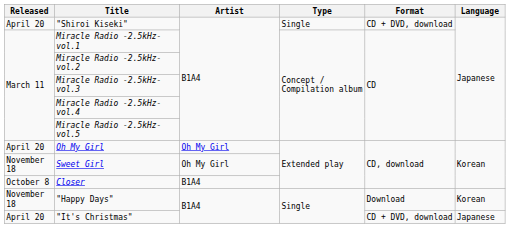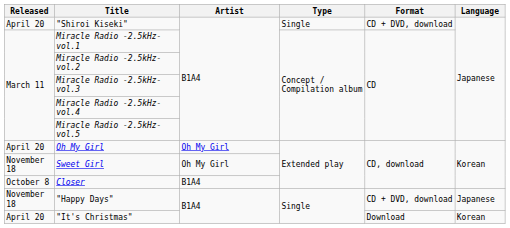"Happy Days" | Format: Download -> CD + DVD, download
"Happy Days" | Language: Korean -> Japanese
"It's Christmas" | Format: CD + DVD, download -> Download
"It's Christmas" | Language: Japanese -> Korean
